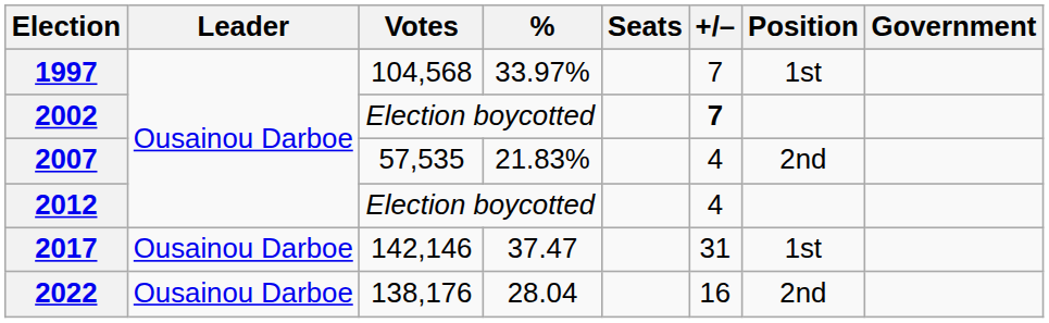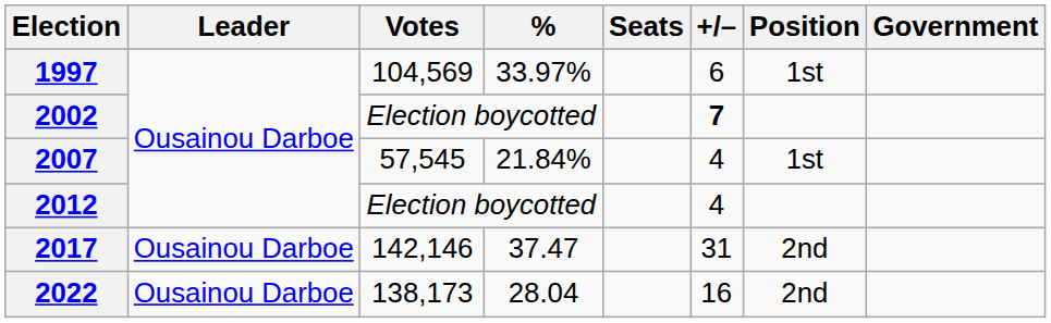1997 | Votes: 104,568 -> 104,569
1997 | +/–: 7 -> 6
2007 | Votes: 57,535 -> 57,545
2007 | %: 21.83% -> 21.84%
2007 | Position: 2nd -> 1st
2017 | Position: 1st -> 2nd
2022 | Votes: 138,176 -> 138,173
